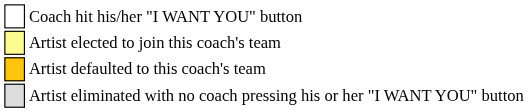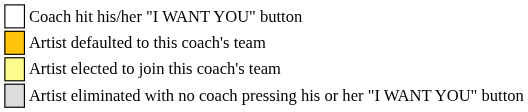rows swapped: Artist defaulted to this coach's team <-> Artist elected to join this coach's team
